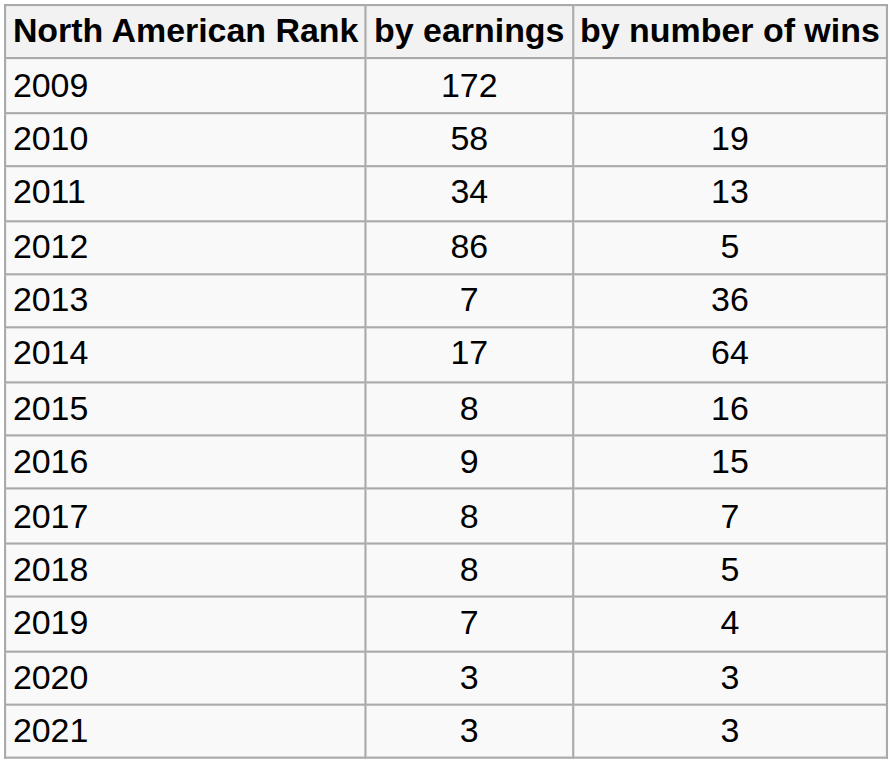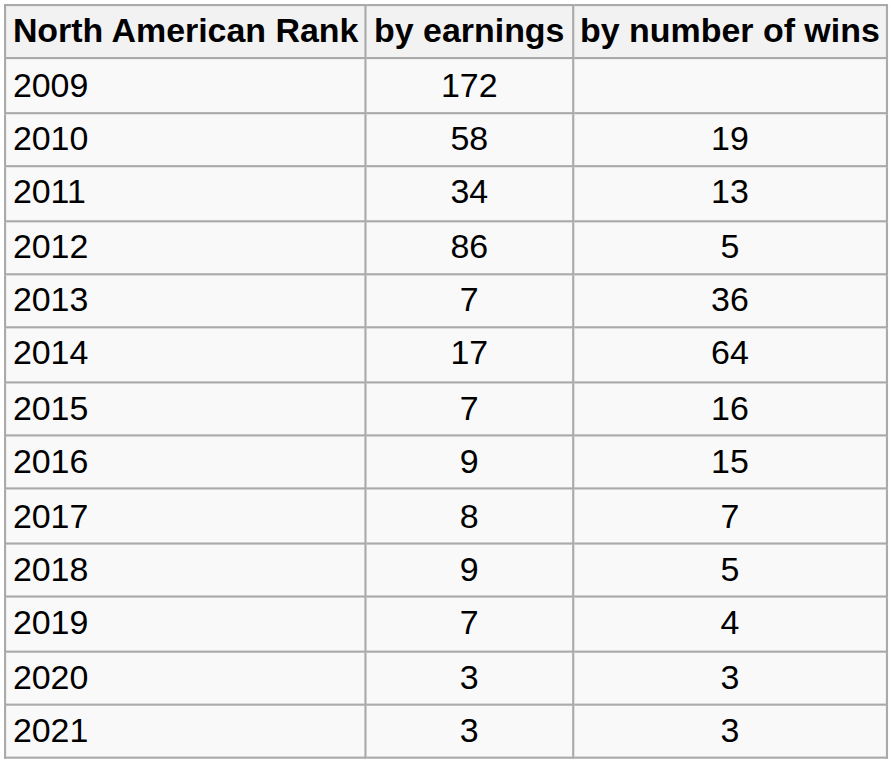2015 | by earnings: 8 -> 7
2018 | by earnings: 8 -> 9
